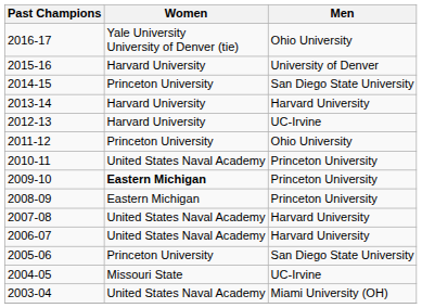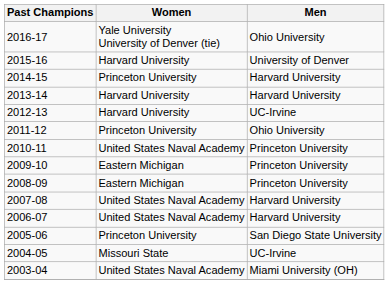2014-15 | Men: San Diego State University -> Harvard University
2009-10 | Women: bold -> normal
